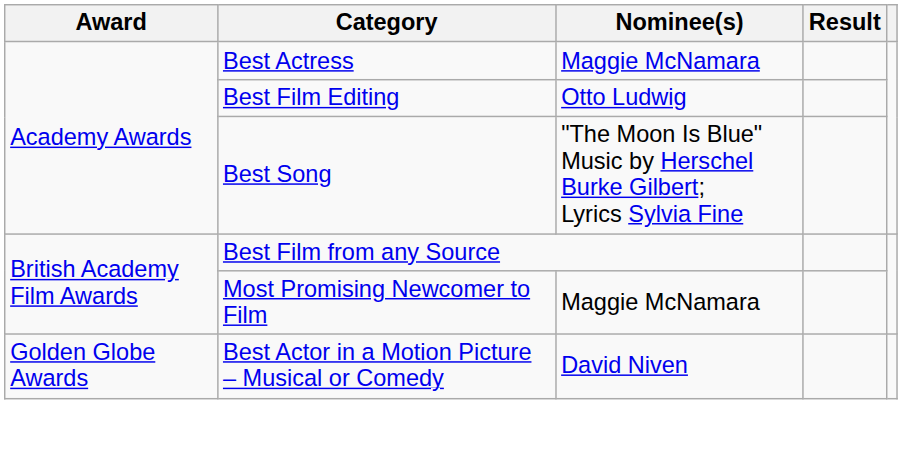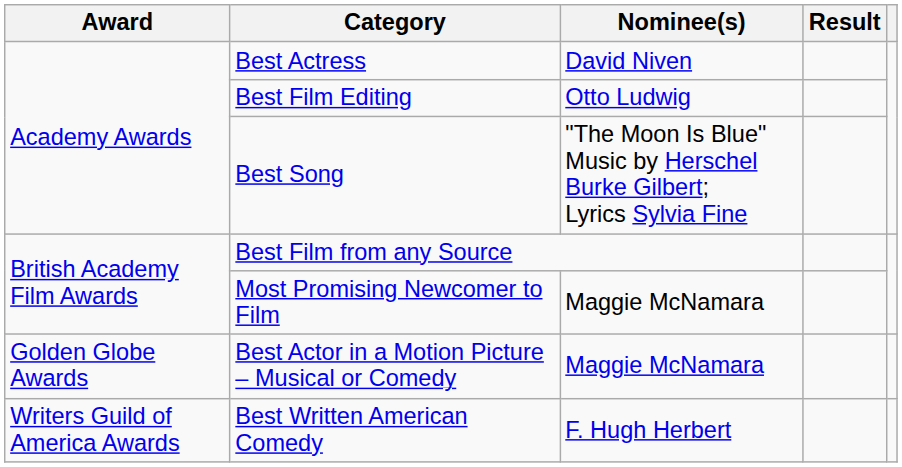Best Actress | Nominee(s): Maggie McNamara -> David Niven
Best Actor in a Motion Picture – Musical or Comedy | Nominee(s): David Niven -> Maggie McNamara
+ row: Writers Guild of America Awards | Best Written American Comedy | F. Hugh Herbert
